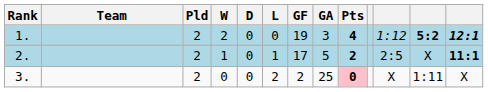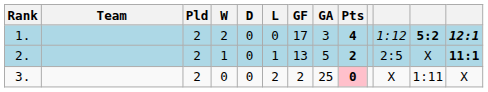1. | GF: 19 -> 17
2. | GF: 17 -> 13
